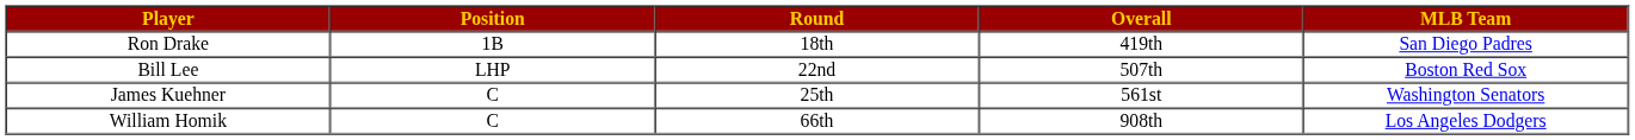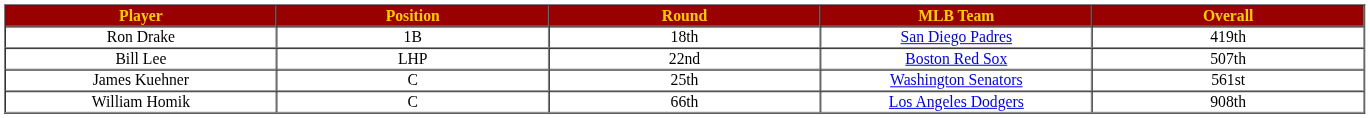columns swapped: Overall <-> MLB Team
